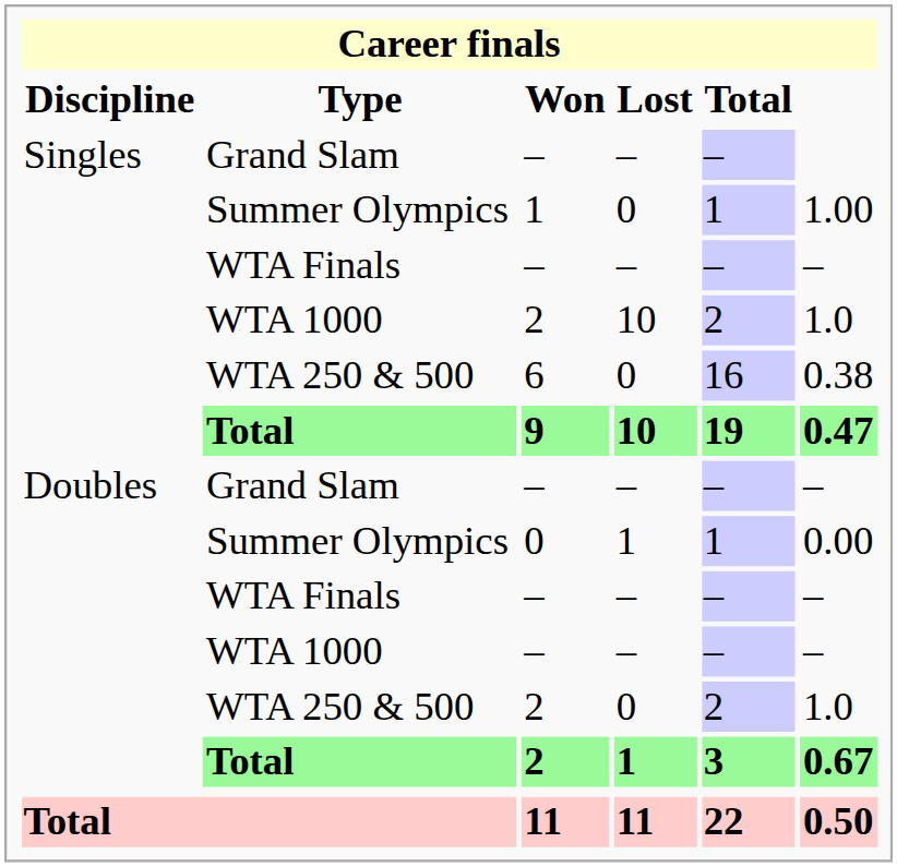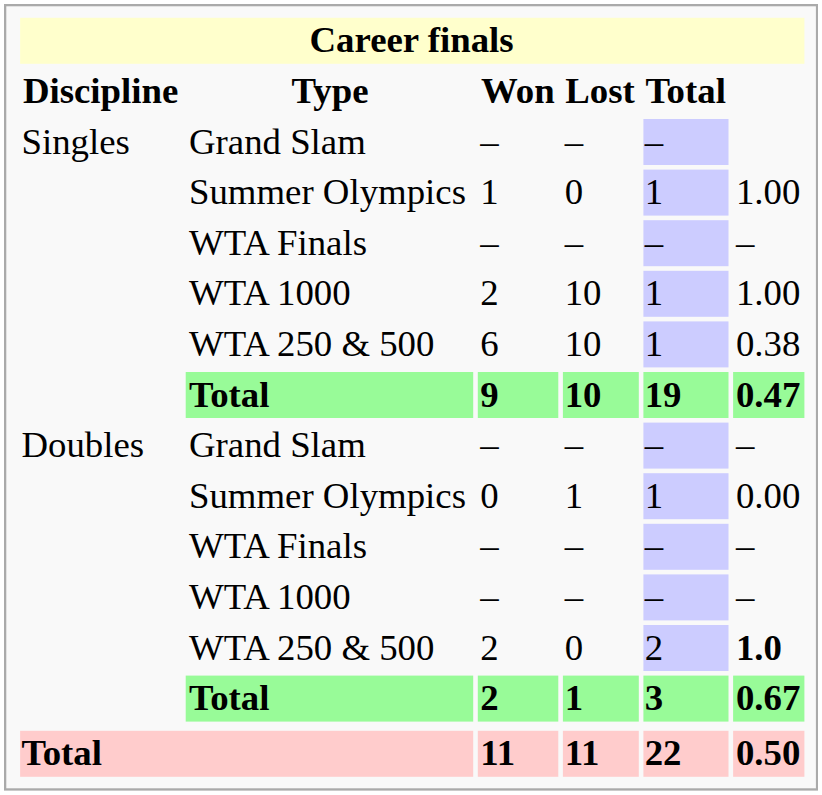WTA 1000 / 2 | Total: 2 -> 1
WTA 1000 / 2 | column 6: 1.0 -> 1.00
6 | Lost: 0 -> 10
6 | Total: 16 -> 1
WTA 250 & 500 / 2 | column 6: normal -> bold
